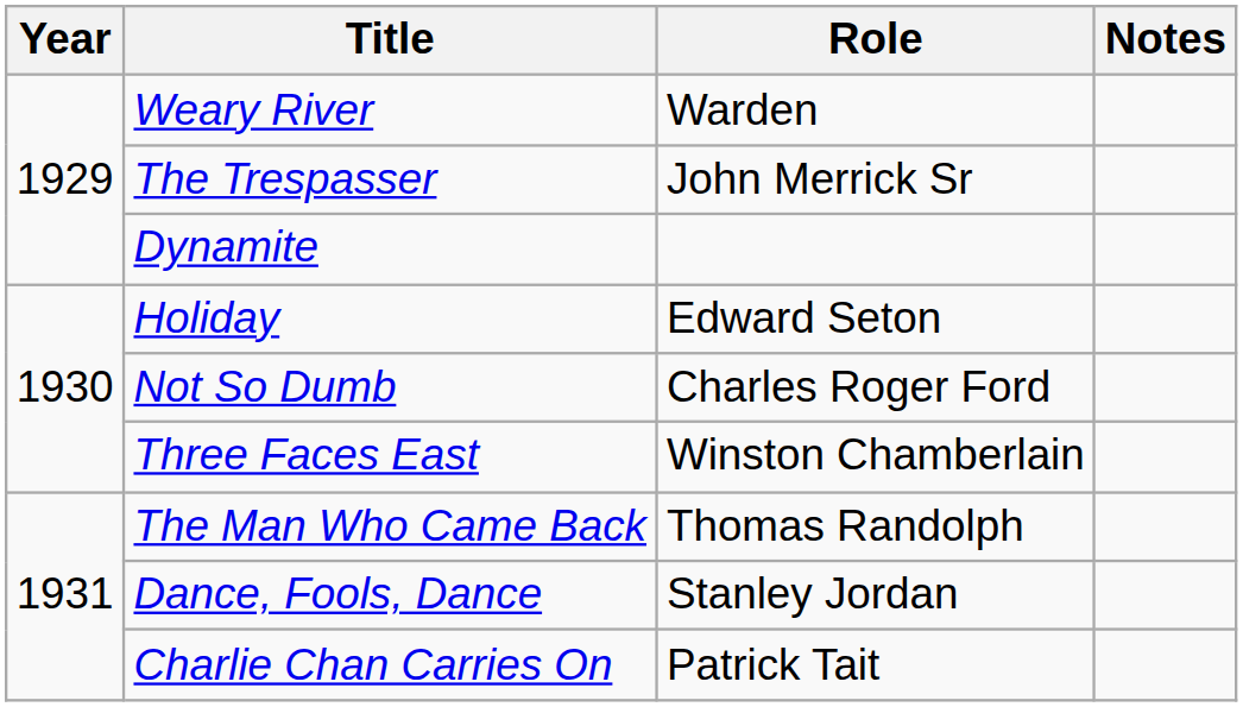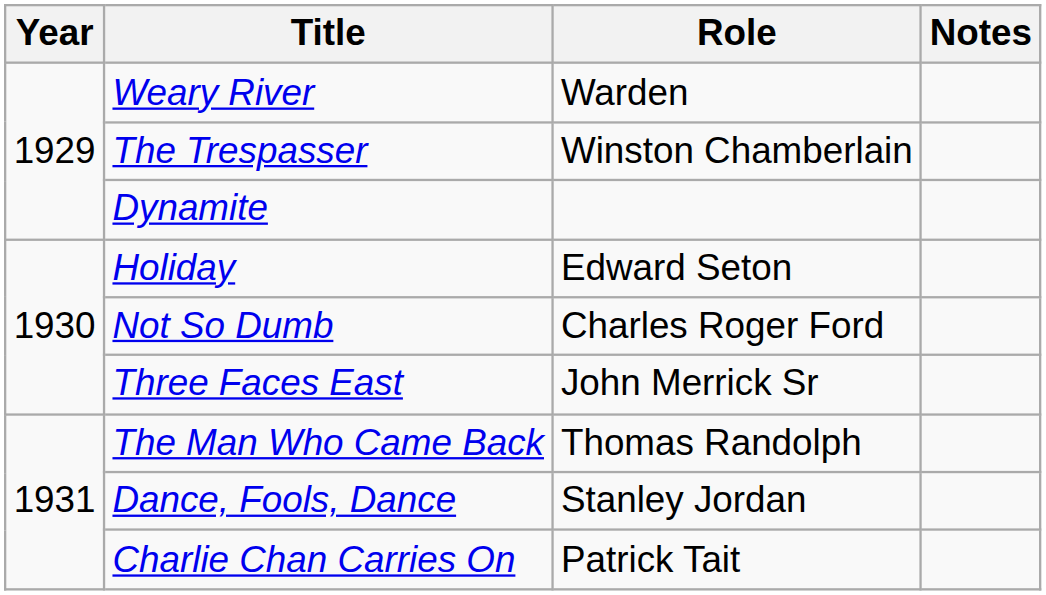The Trespasser | Role: John Merrick Sr -> Winston Chamberlain
Three Faces East | Role: Winston Chamberlain -> John Merrick Sr
